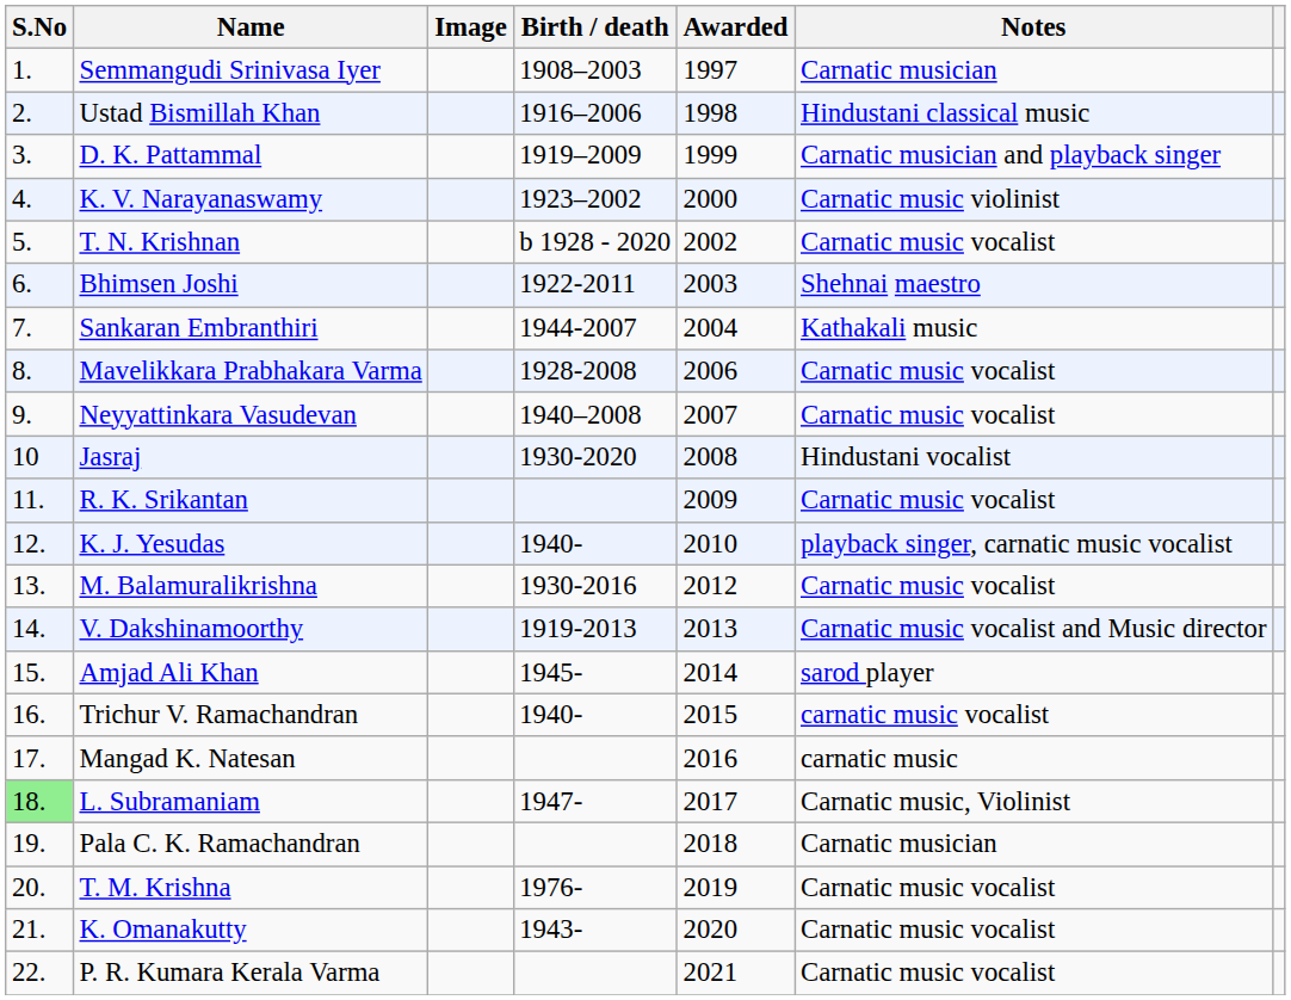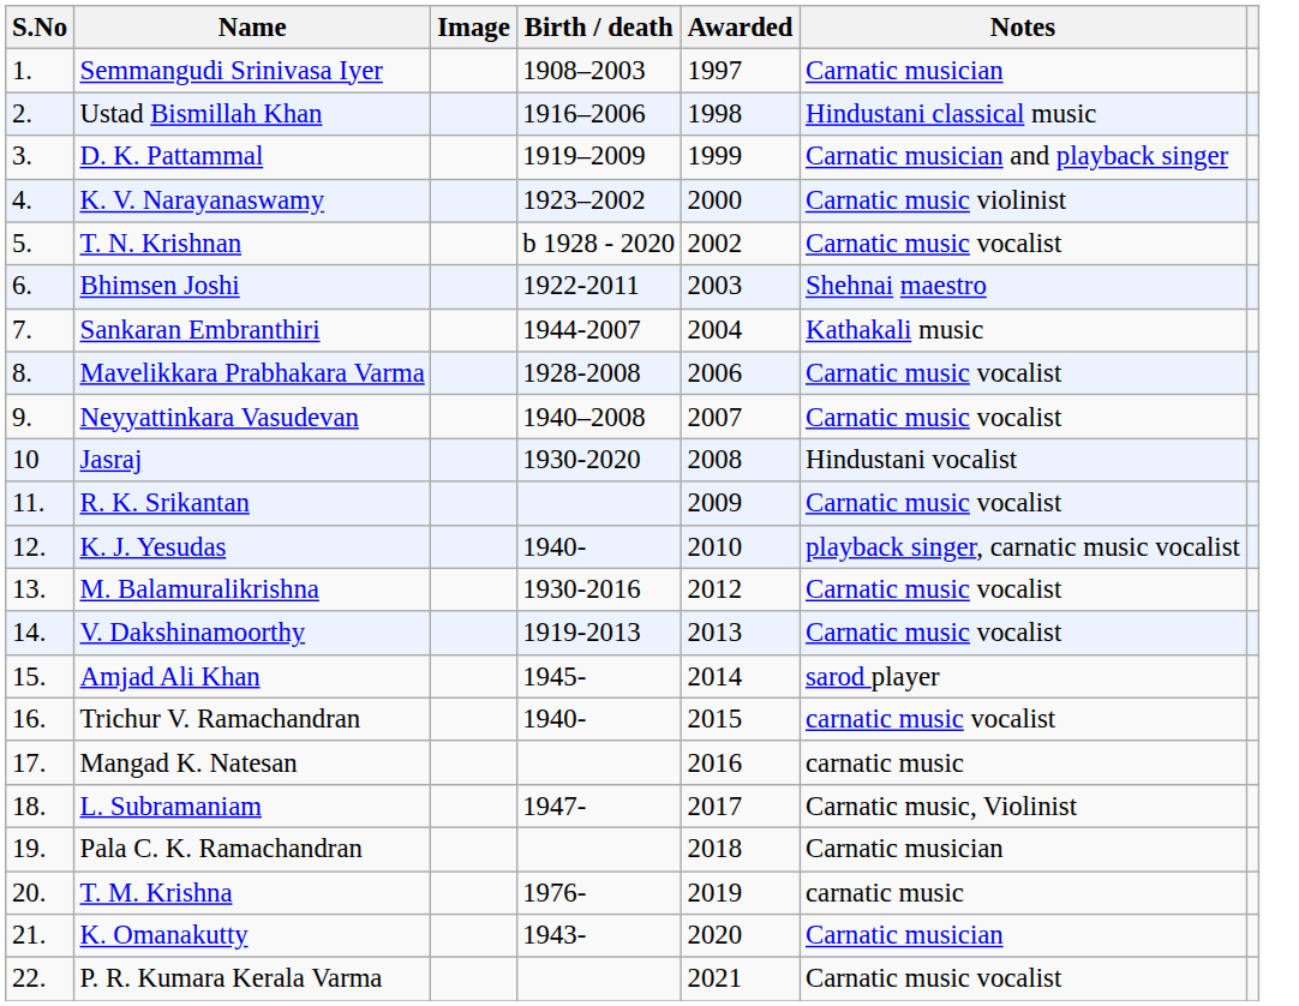V. Dakshinamoorthy | Notes: Carnatic music vocalist and Music director -> Carnatic music vocalist
L. Subramaniam | S.No: lightgreen background -> no background
T. M. Krishna | Notes: Carnatic music vocalist -> carnatic music
K. Omanakutty | Notes: Carnatic music vocalist -> Carnatic musician
